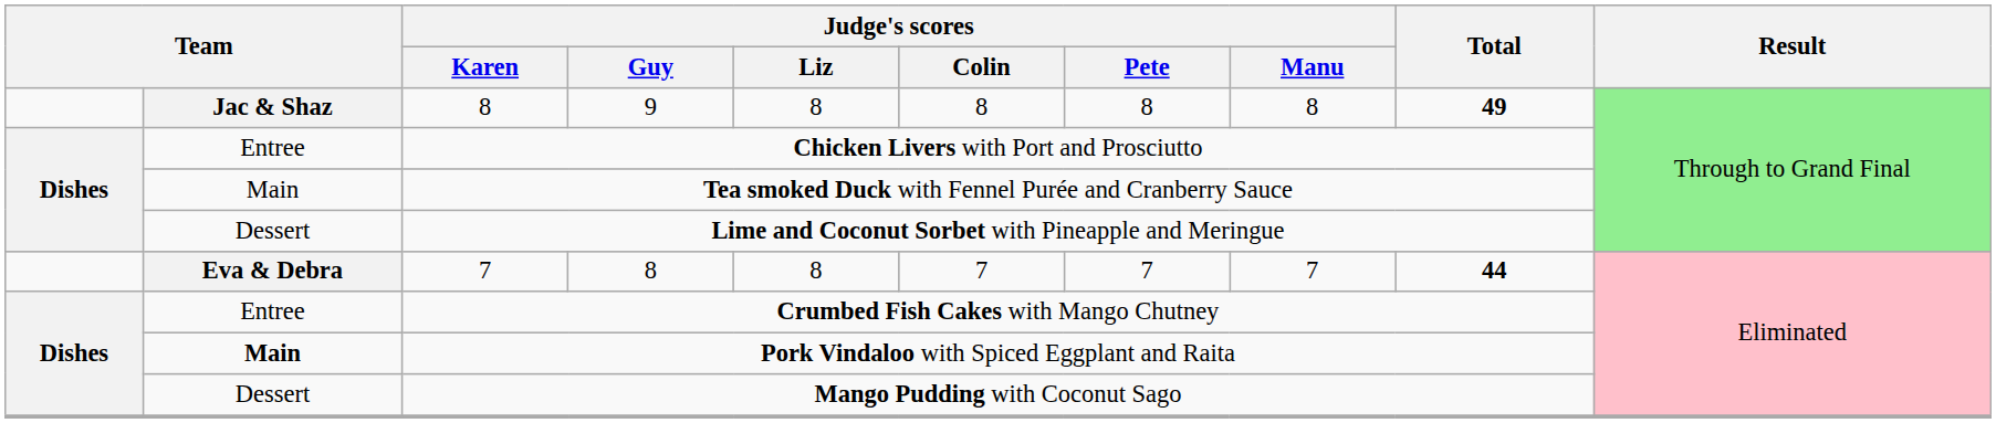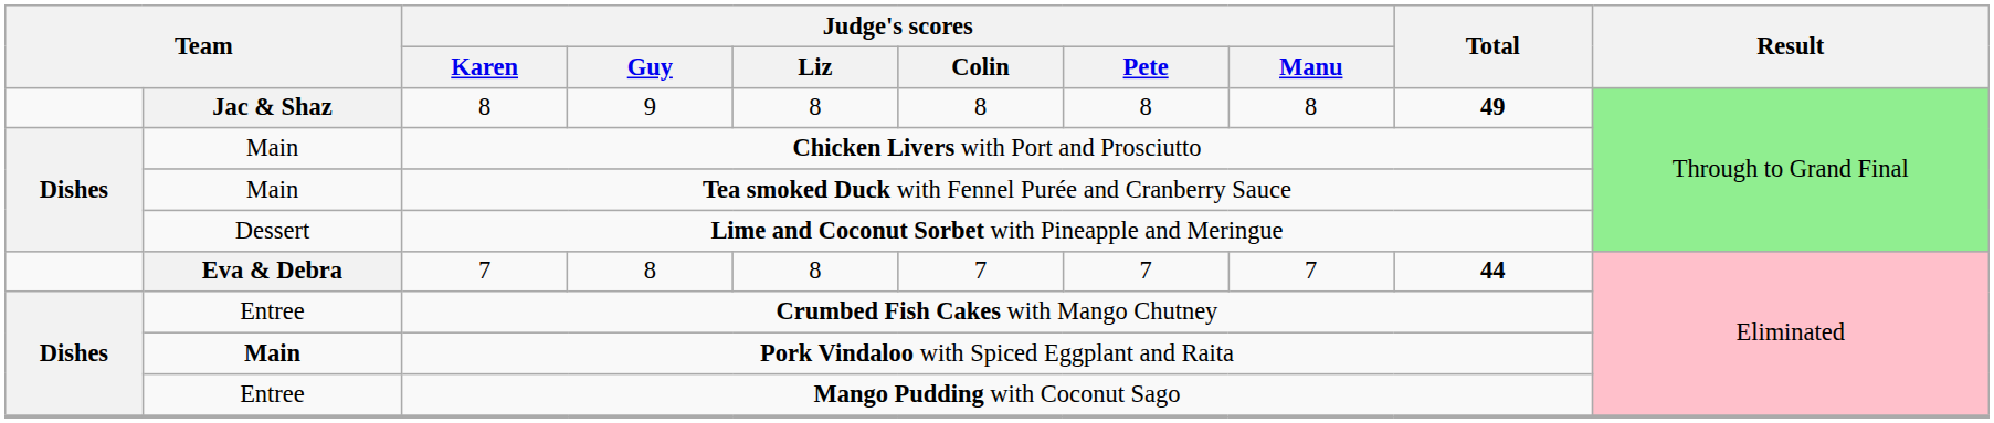Chicken Livers with Port and Prosciutto | column 2: Entree -> Main
Mango Pudding with Coconut Sago | column 2: Dessert -> Entree
